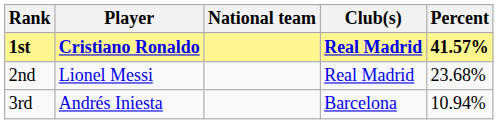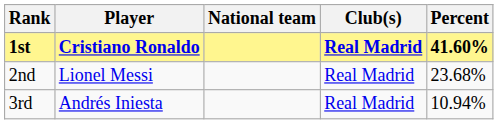1st | Percent: 41.57% -> 41.60%
3rd | Club(s): Barcelona -> Real Madrid
